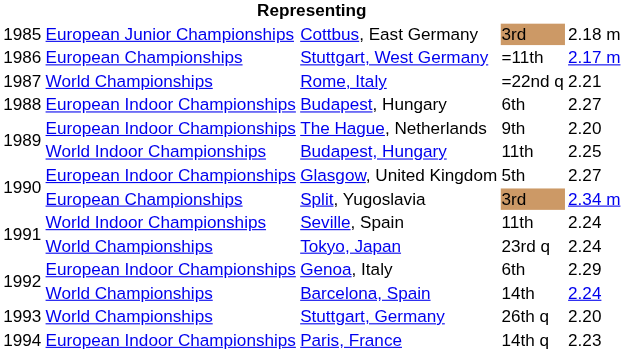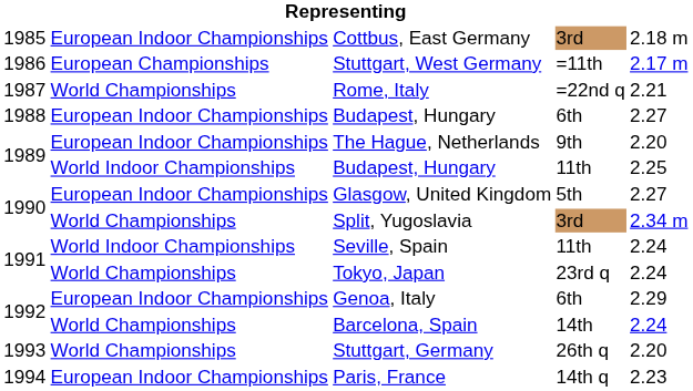Cottbus, East Germany | column 2: European Junior Championships -> European Indoor Championships
Split, Yugoslavia | column 2: European Championships -> World Championships
